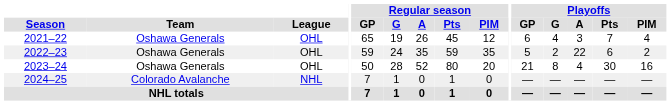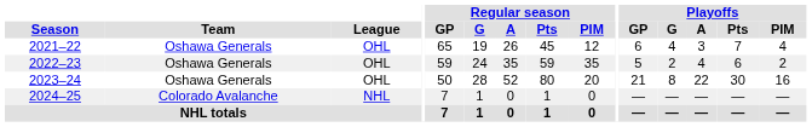2022–23 | Playoffs / A: 22 -> 4
2023–24 | Playoffs / A: 4 -> 22
